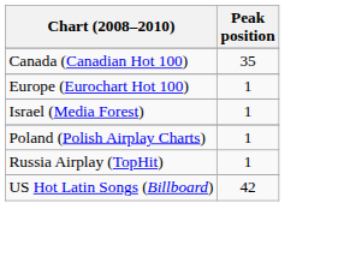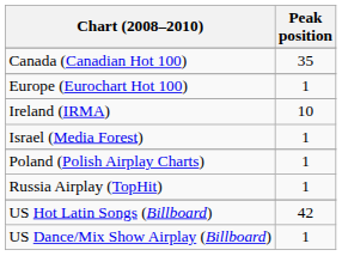+ row: Ireland (IRMA) | 10
+ row: US Dance/Mix Show Airplay (Billboard) | 1
